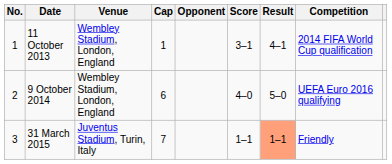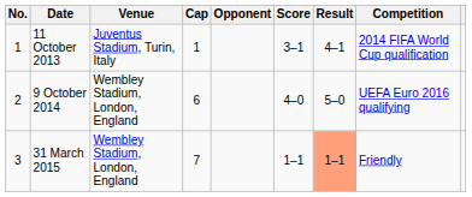11 October 2013 | Venue: Wembley Stadium, London, England -> Juventus Stadium, Turin, Italy
31 March 2015 | Venue: Juventus Stadium, Turin, Italy -> Wembley Stadium, London, England
